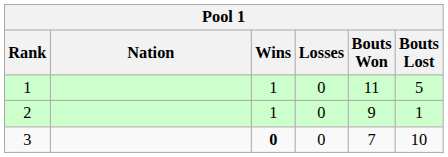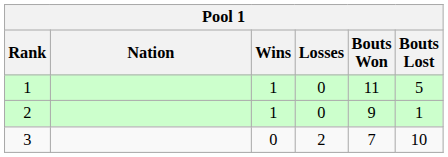3 | Wins: bold -> normal
3 | Losses: 0 -> 2
